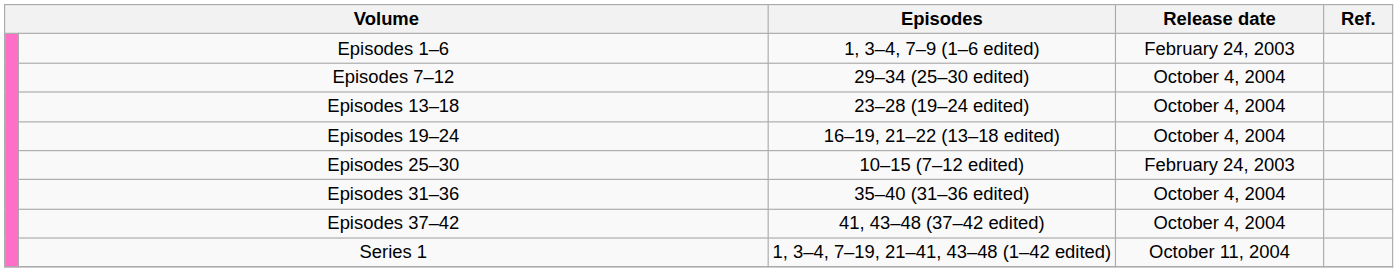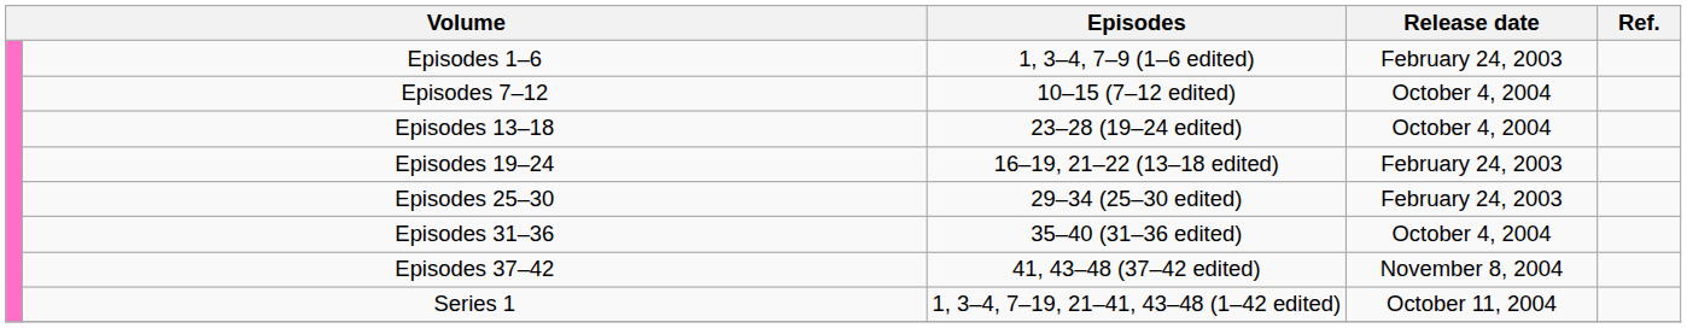Episodes 7–12 | Episodes: 29–34 (25–30 edited) -> 10–15 (7–12 edited)
Episodes 19–24 | Release date: October 4, 2004 -> February 24, 2003
Episodes 25–30 | Episodes: 10–15 (7–12 edited) -> 29–34 (25–30 edited)
Episodes 37–42 | Release date: October 4, 2004 -> November 8, 2004
